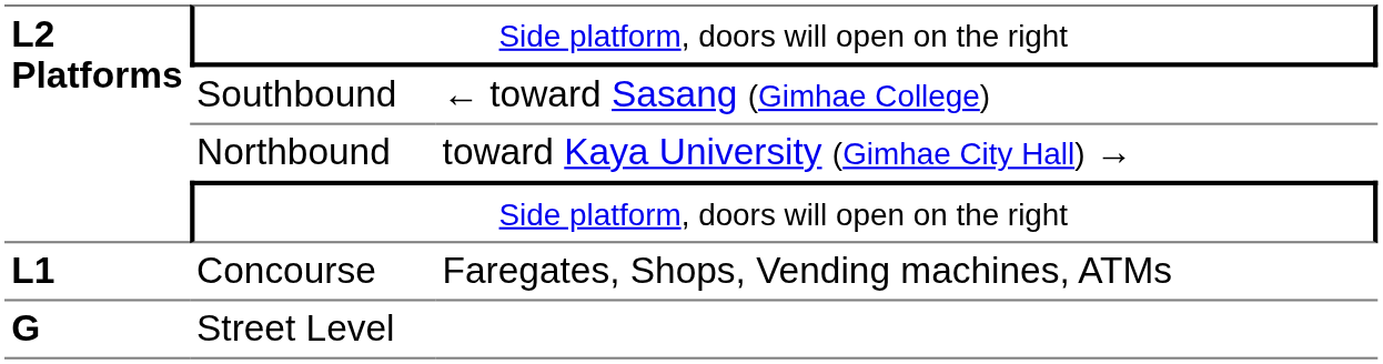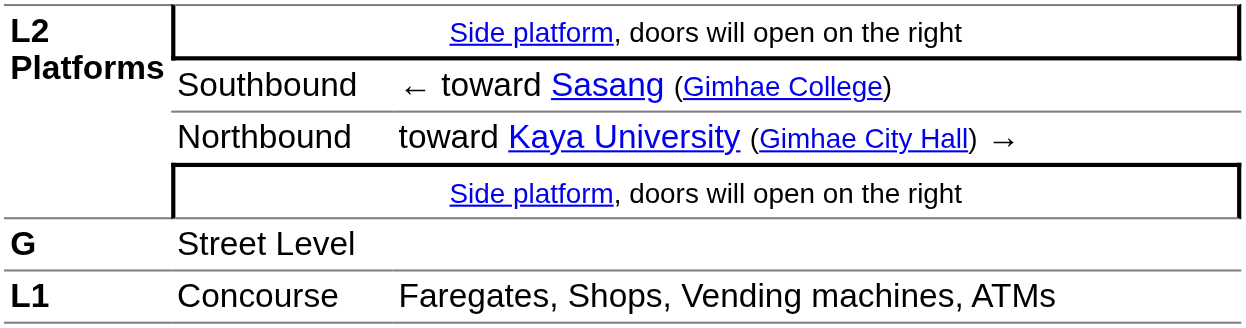rows swapped: Concourse <-> Street Level
